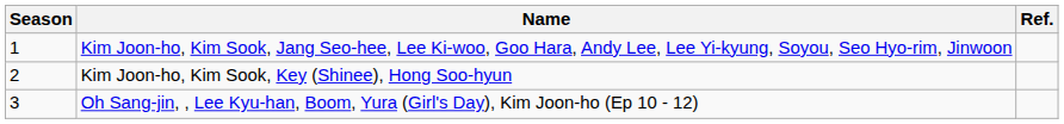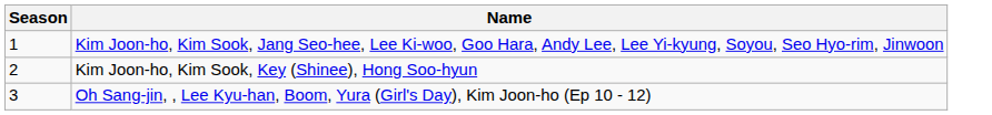- column: Ref.
